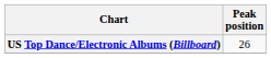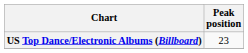US Top Dance/Electronic Albums (Billboard) | Peak position: 26 -> 23
